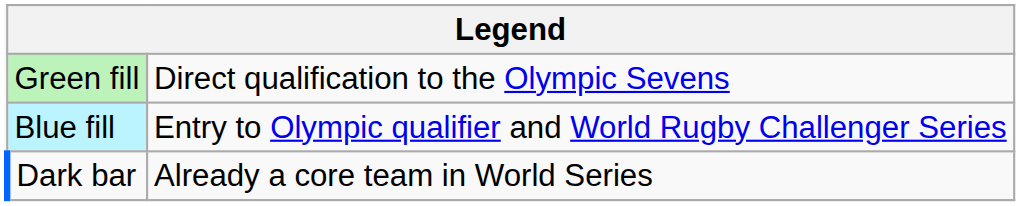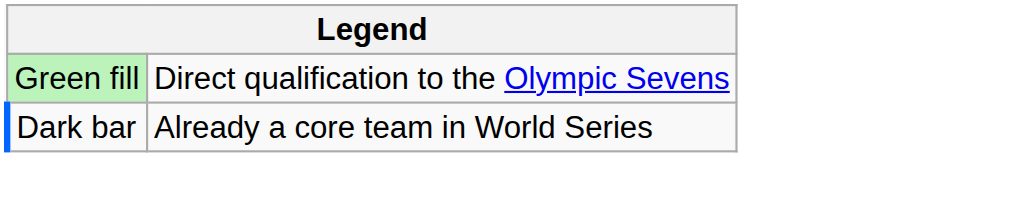- row: Blue fill | Entry to Olympic qualifier and World Rugby Challenger Series
